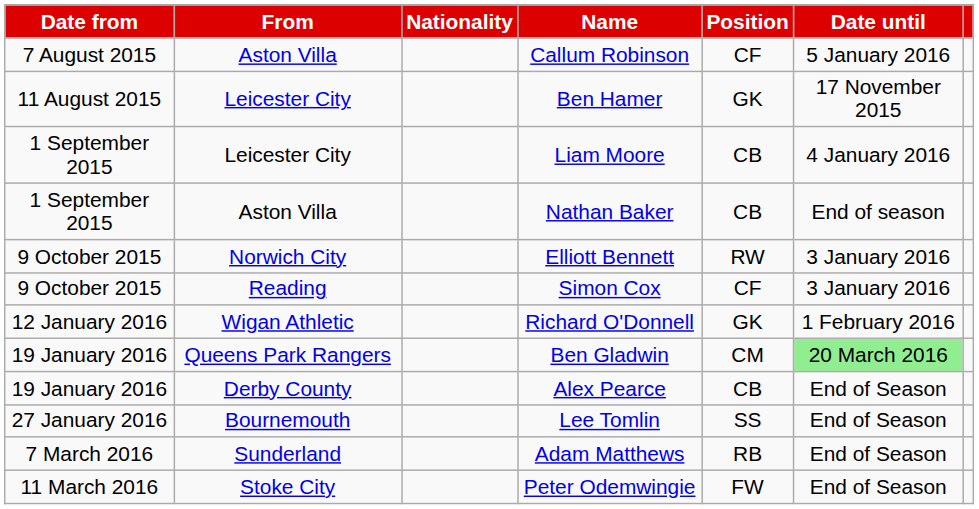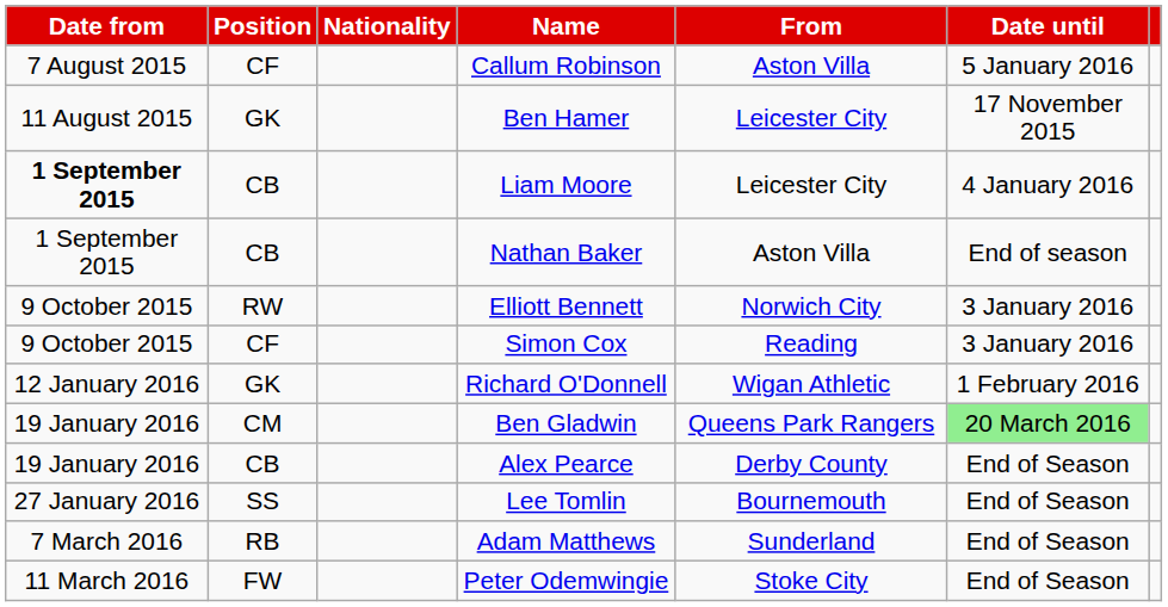columns swapped: Position <-> From
Liam Moore | Date from: normal -> bold
